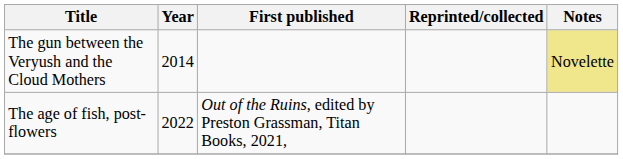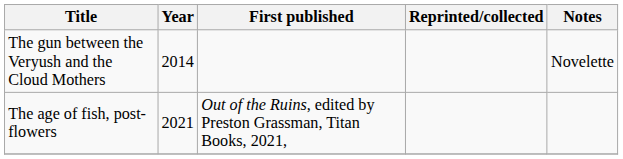The gun between the Veryush and the Cloud Mothers | Notes: khaki background -> no background
The age of fish, post-flowers | Year: 2022 -> 2021
